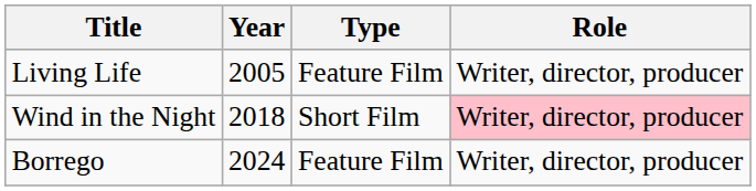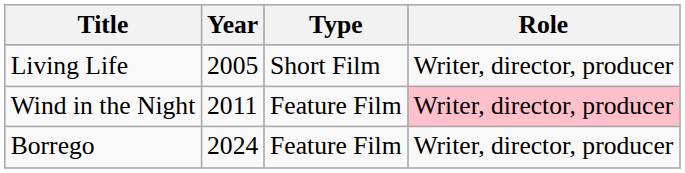Living Life | Type: Feature Film -> Short Film
Wind in the Night | Year: 2018 -> 2011
Wind in the Night | Type: Short Film -> Feature Film
